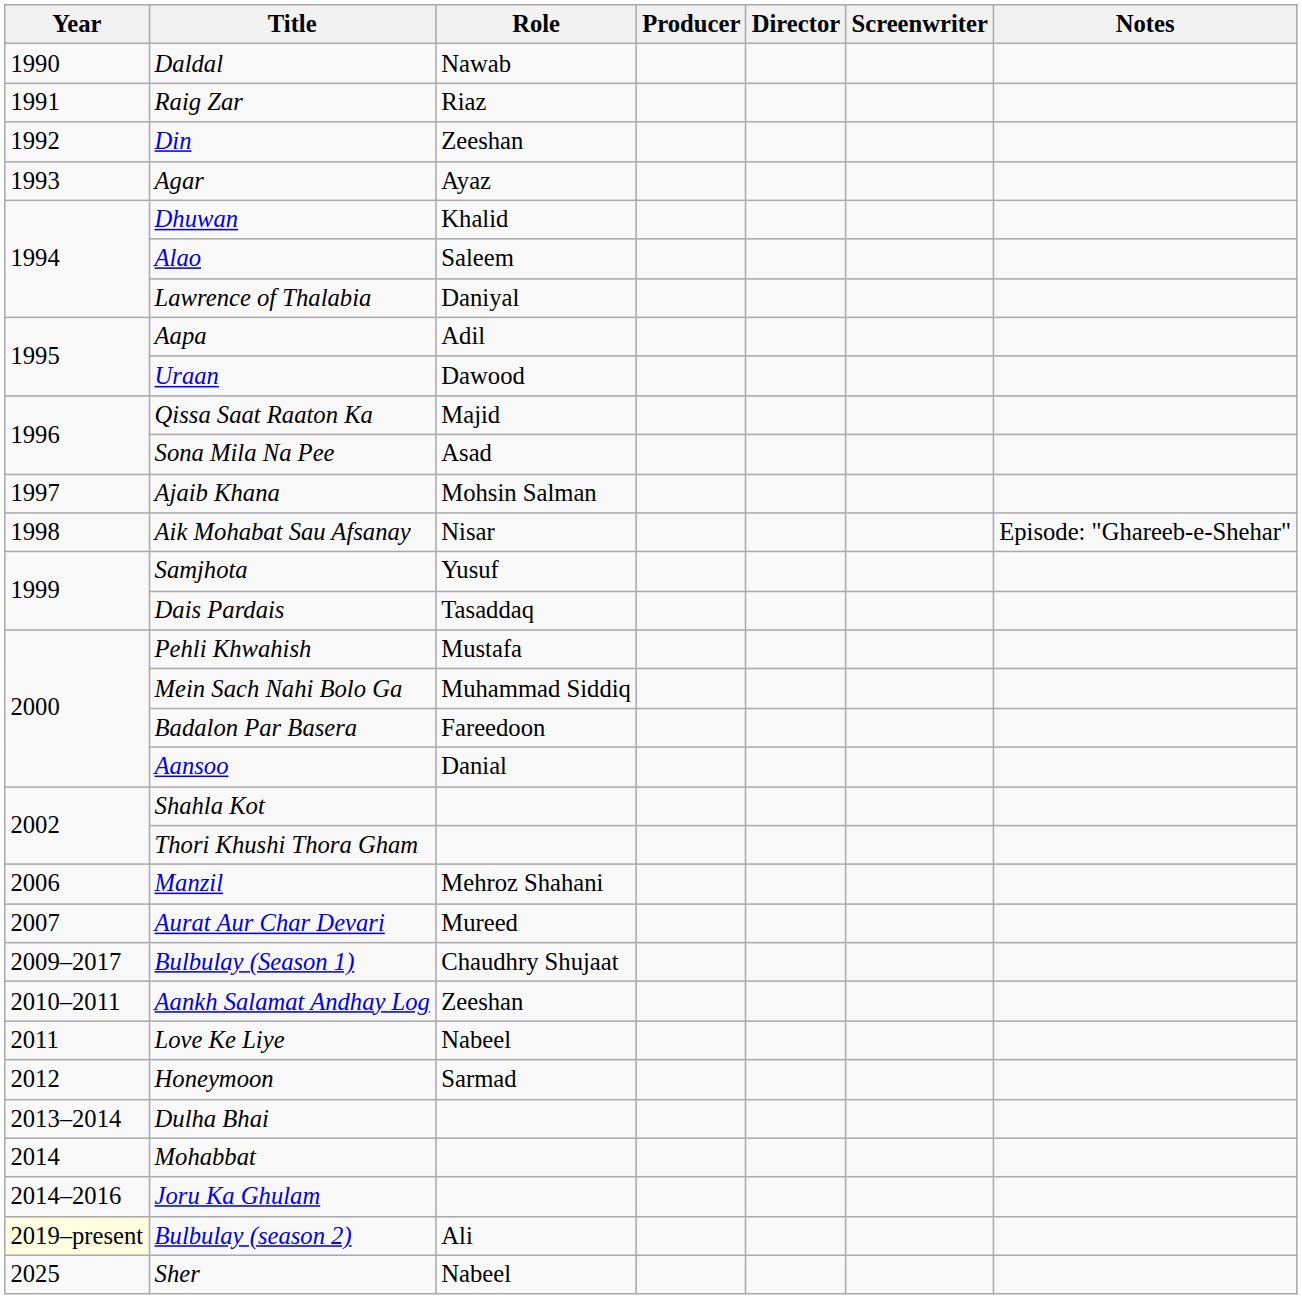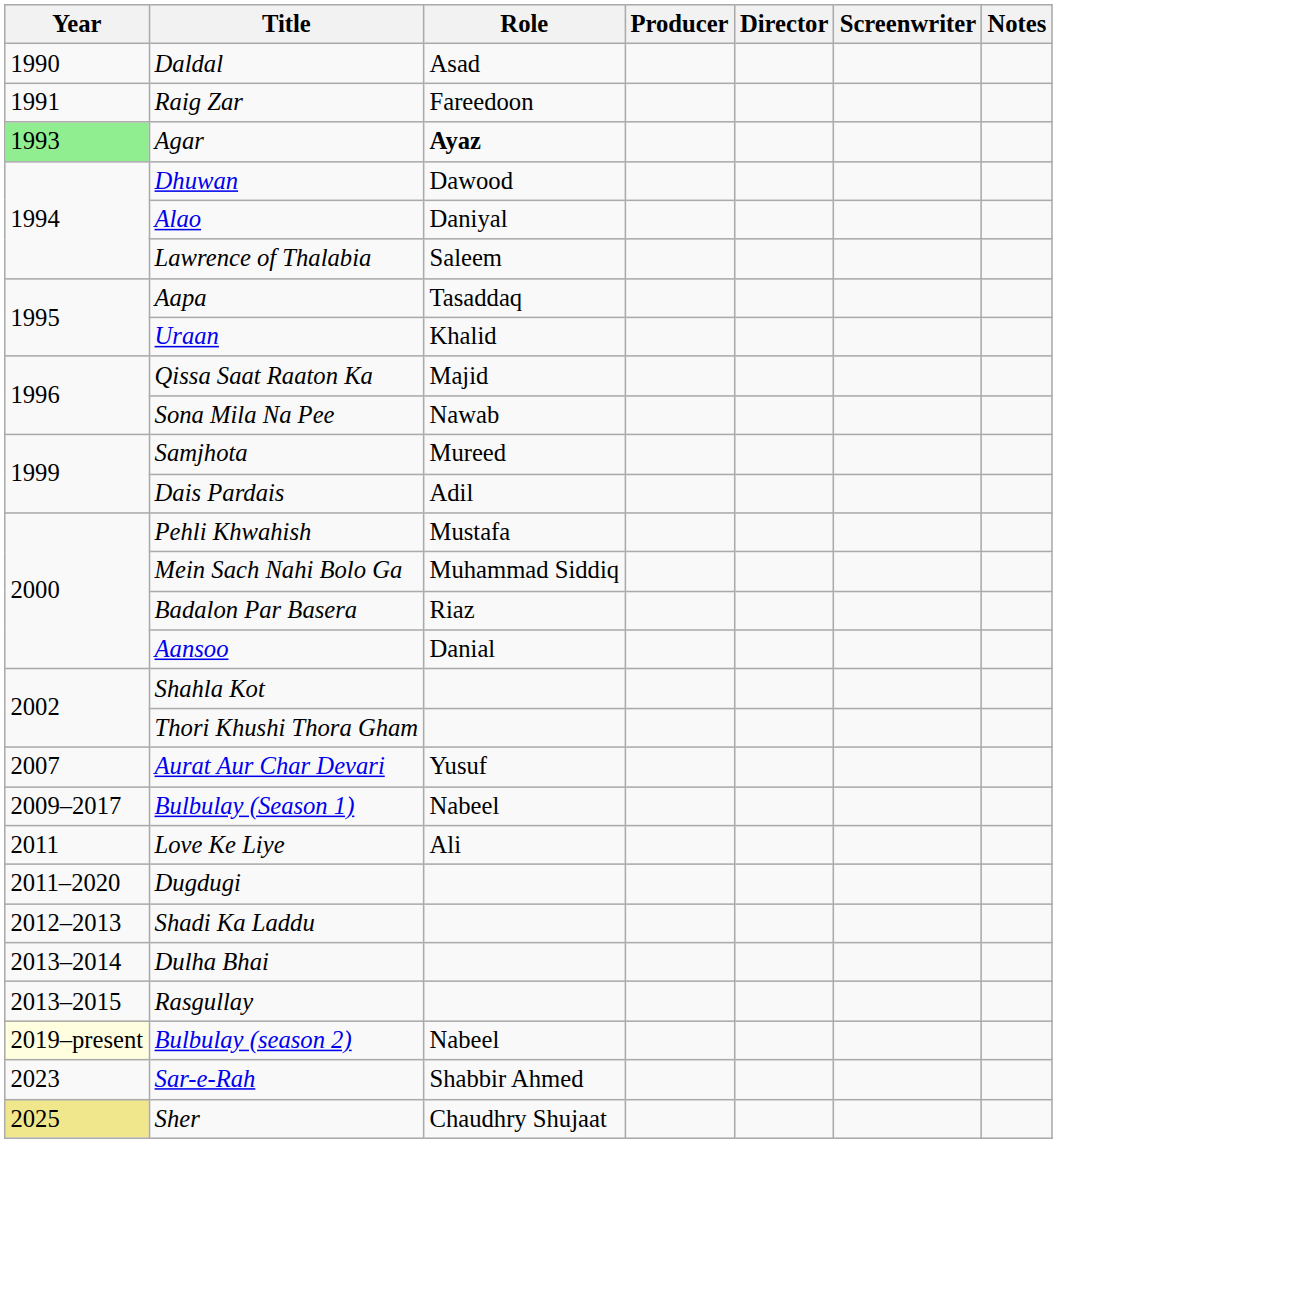Daldal | Role: Nawab -> Asad
Raig Zar | Role: Riaz -> Fareedoon
- row: 1992 | Din | Zeeshan
Agar | Year: no background -> lightgreen background
Agar | Role: normal -> bold
Dhuwan | Role: Khalid -> Dawood
Alao | Role: Saleem -> Daniyal
Lawrence of Thalabia | Role: Daniyal -> Saleem
Aapa | Role: Adil -> Tasaddaq
Uraan | Role: Dawood -> Khalid
Sona Mila Na Pee | Role: Asad -> Nawab
- row: 1997 | Ajaib Khana | Mohsin Salman
- row: 1998 | Aik Mohabat Sau Afsanay | Nisar | Episode: "Ghareeb-e-Shehar"
Samjhota | Role: Yusuf -> Mureed
Dais Pardais | Role: Tasaddaq -> Adil
Badalon Par Basera | Role: Fareedoon -> Riaz
- row: 2006 | Manzil | Mehroz Shahani
Aurat Aur Char Devari | Role: Mureed -> Yusuf
Bulbulay (Season 1) | Role: Chaudhry Shujaat -> Nabeel
- row: 2010–2011 | Aankh Salamat Andhay Log | Zeeshan
Love Ke Liye | Role: Nabeel -> Ali
+ row: 2011–2020 | Dugdugi
- row: 2012 | Honeymoon | Sarmad
+ row: 2012–2013 | Shadi Ka Laddu
+ row: 2013–2015 | Rasgullay
- row: 2014 | Mohabbat
- row: 2014–2016 | Joru Ka Ghulam
Bulbulay (season 2) | Role: Ali -> Nabeel
+ row: 2023 | Sar-e-Rah | Shabbir Ahmed
Sher | Year: no background -> khaki background
Sher | Role: Nabeel -> Chaudhry Shujaat
